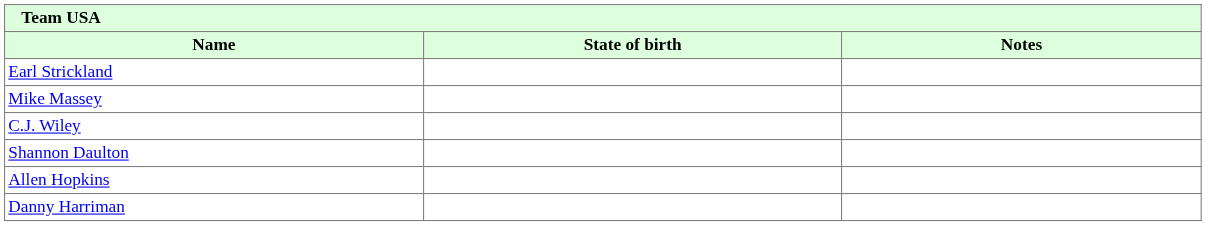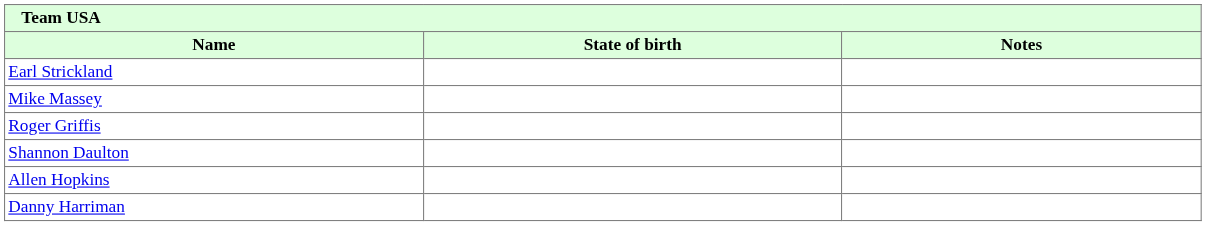- row: C.J. Wiley
+ row: Roger Griffis
